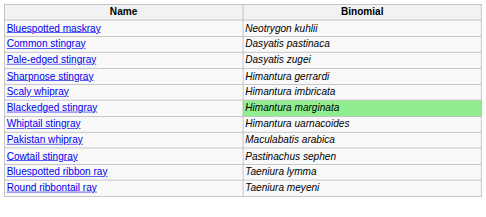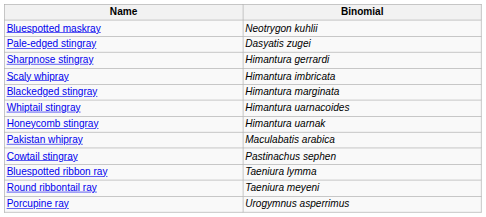- row: Common stingray | Dasyatis pastinaca
Blackedged stingray | Binomial: lightgreen background -> no background
+ row: Honeycomb stingray | Himantura uarnak
+ row: Porcupine ray | Urogymnus asperrimus
